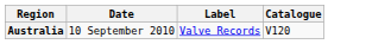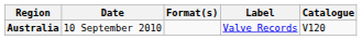+ column: Format(s)
